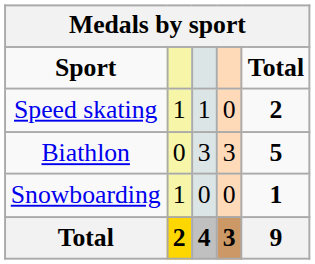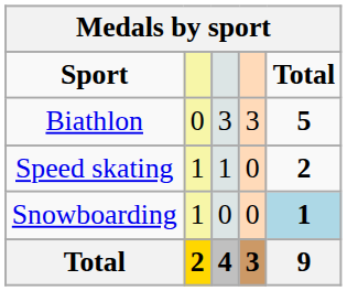rows swapped: Biathlon <-> Speed skating
Snowboarding | Total: no background -> lightblue background
